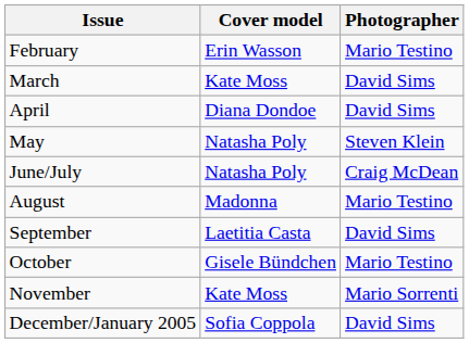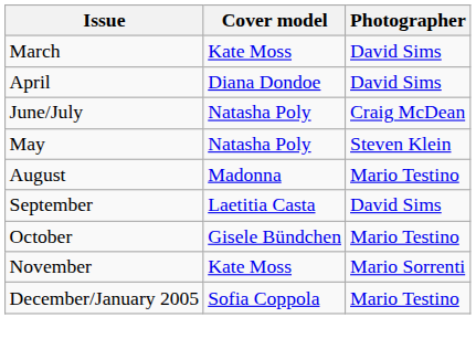- row: February | Erin Wasson | Mario Testino
rows swapped: May <-> June/July
December/January 2005 | Photographer: David Sims -> Mario Testino
